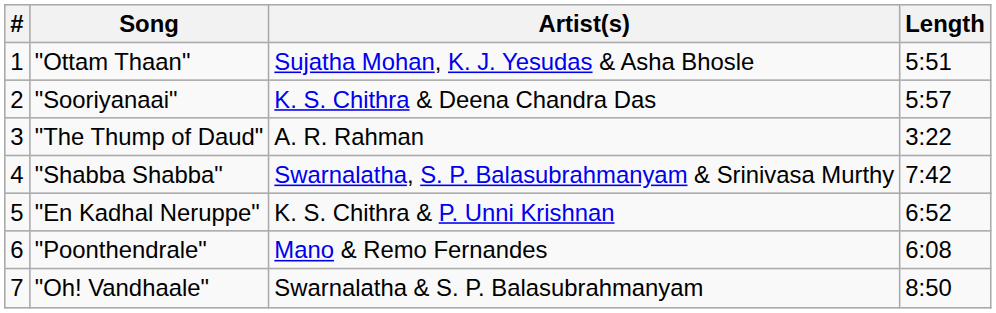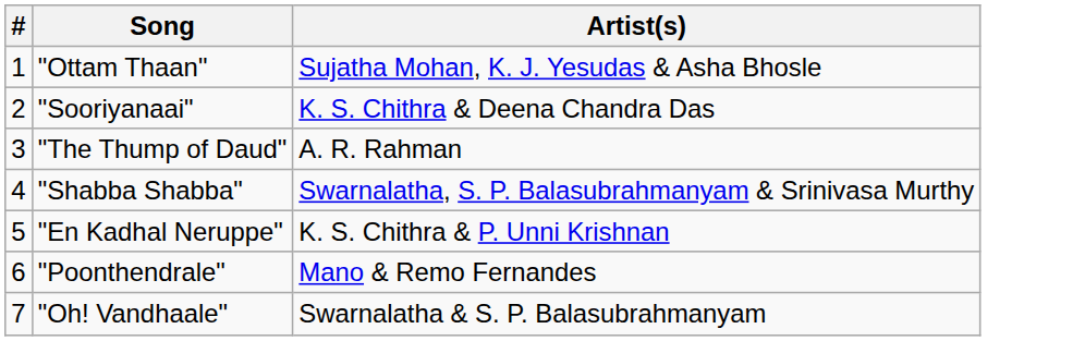- column: Length | 5:51 | 5:57 | 3:22 | 7:42 | 6:52 | 6:08 | 8:50
